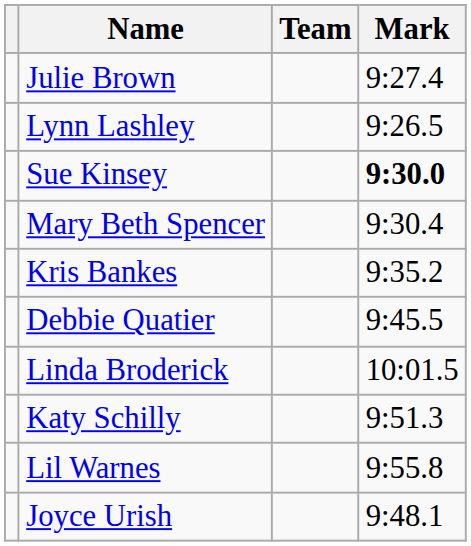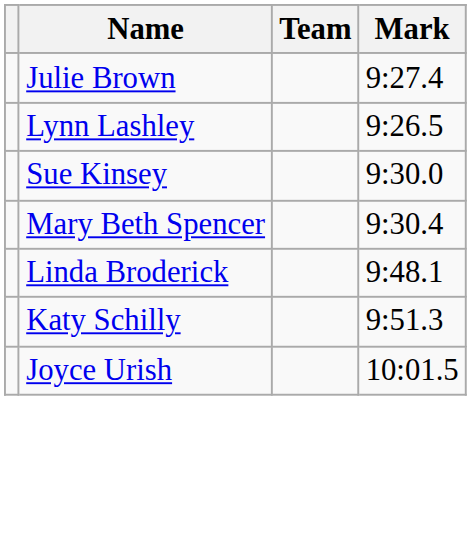Sue Kinsey | Mark: bold -> normal
- row: Kris Bankes | 9:35.2
- row: Debbie Quatier | 9:45.5
Linda Broderick | Mark: 10:01.5 -> 9:48.1
- row: Lil Warnes | 9:55.8
Joyce Urish | Mark: 9:48.1 -> 10:01.5
